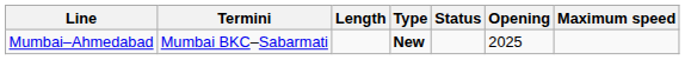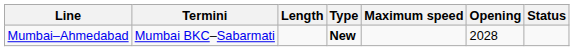columns swapped: Maximum speed <-> Status
Mumbai–Ahmedabad | Opening: 2025 -> 2028
